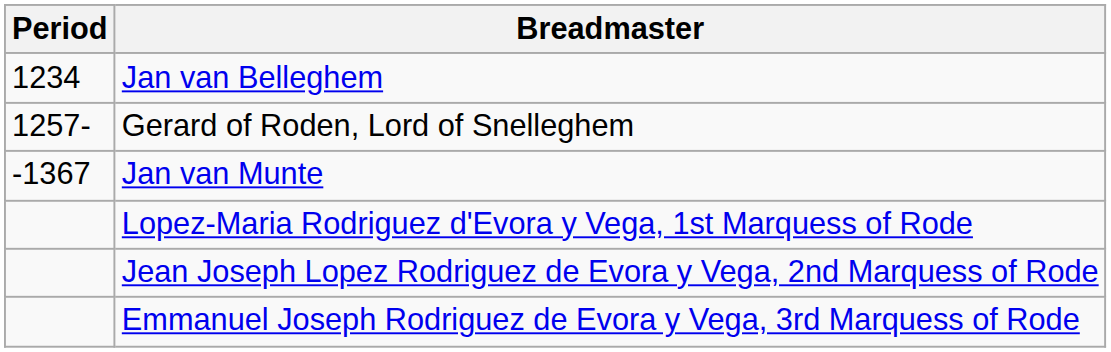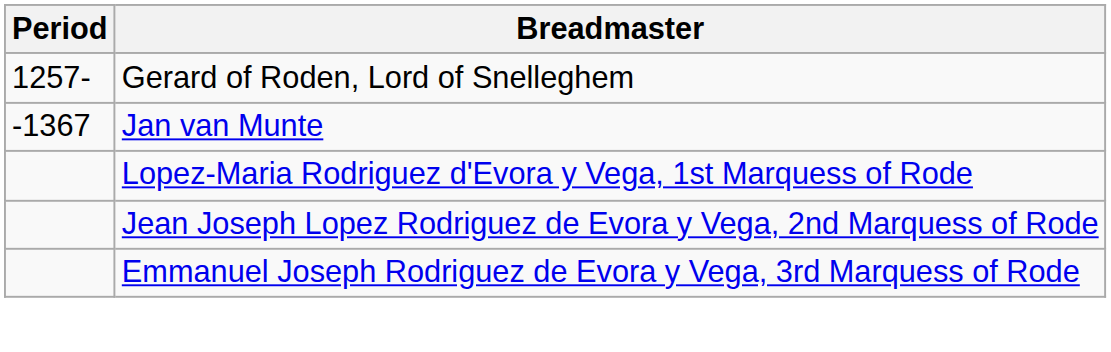- row: 1234 | Jan van Belleghem
